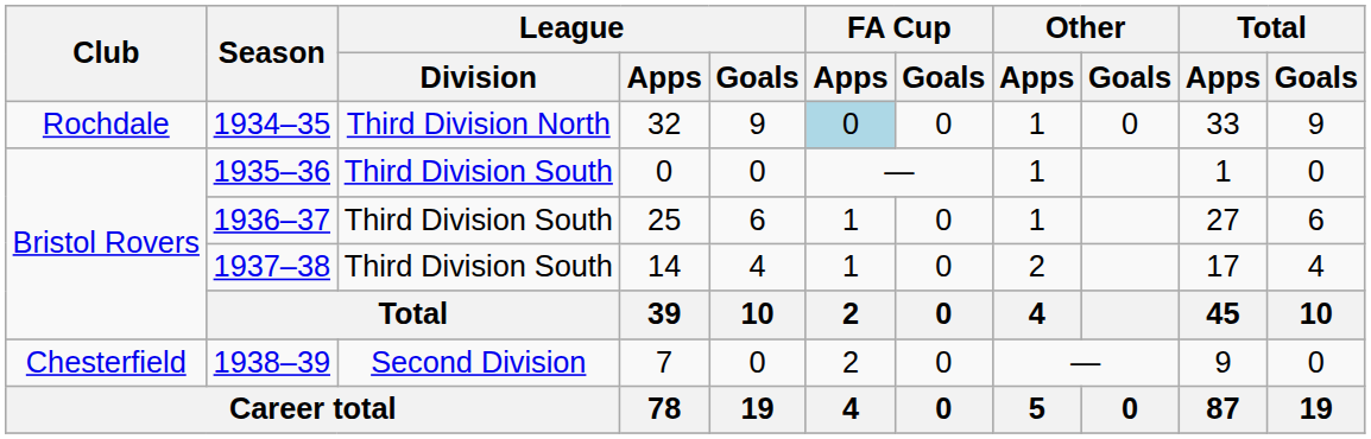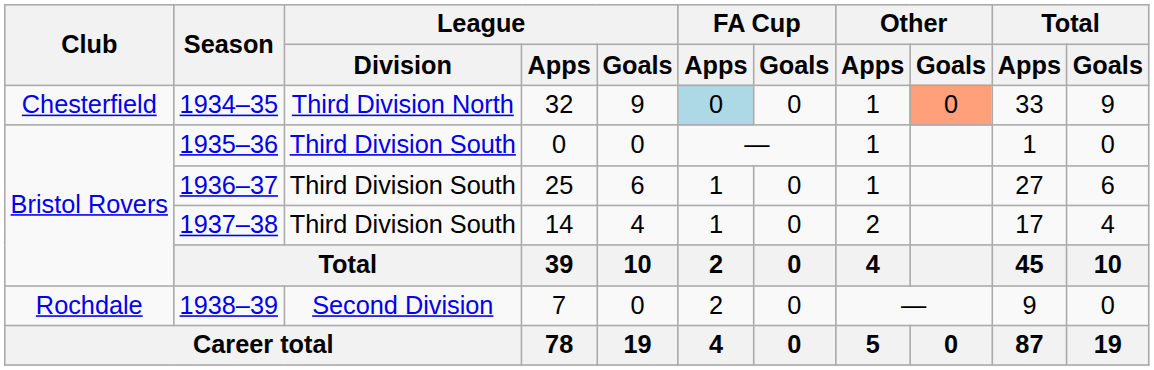1934–35 | Club: Rochdale -> Chesterfield
1934–35 | Other / Goals: no background -> lightsalmon background
1938–39 | Club: Chesterfield -> Rochdale
